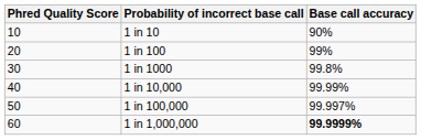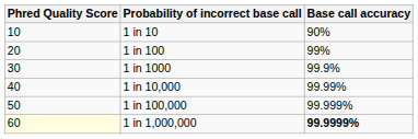1 in 1000 | Base call accuracy: 99.8% -> 99.9%
1 in 100,000 | Base call accuracy: 99.997% -> 99.999%
1 in 1,000,000 | Phred Quality Score: no background -> lightyellow background
